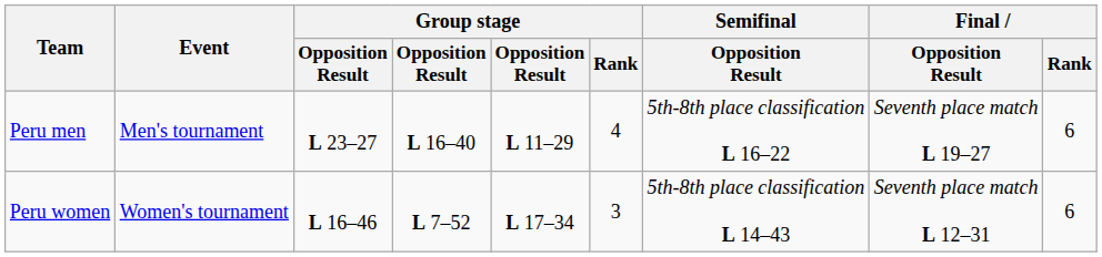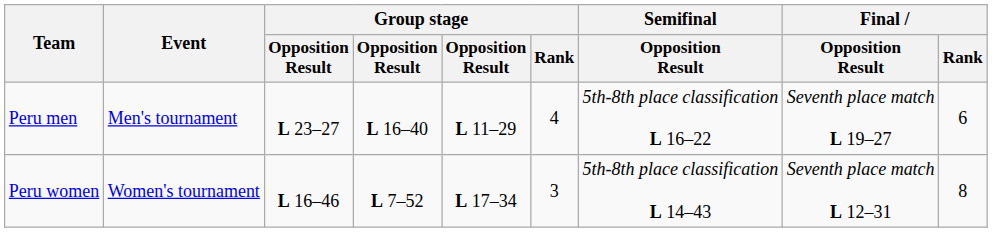Peru women | Final / Rank: 6 -> 8
